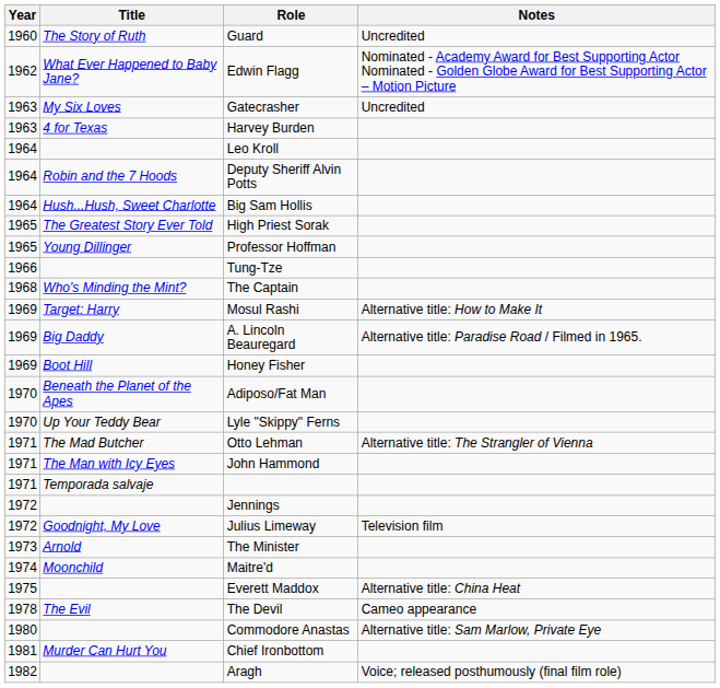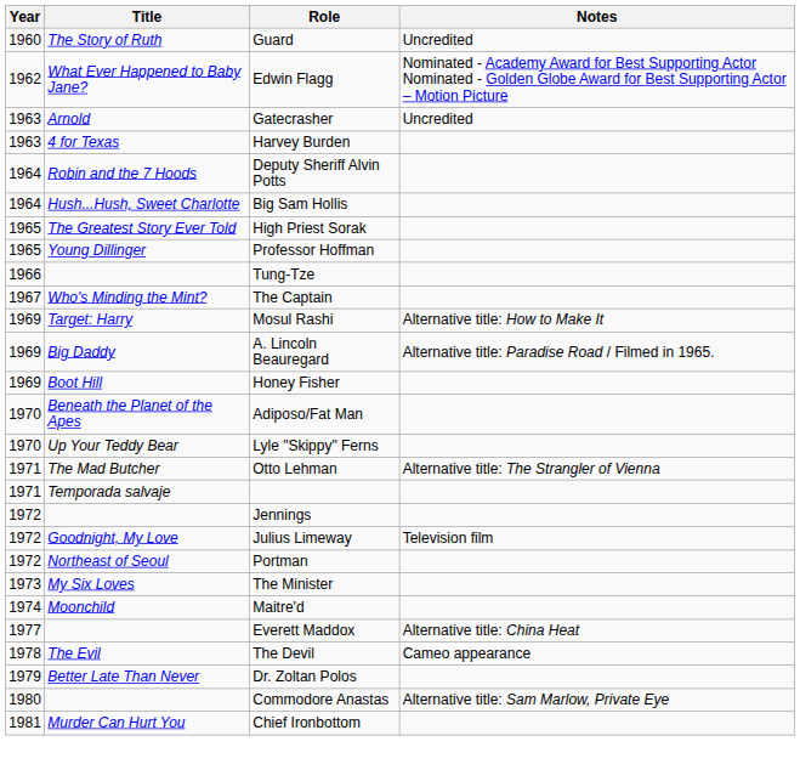Gatecrasher | Title: My Six Loves -> Arnold
- row: 1964 | Leo Kroll
The Captain | Year: 1968 -> 1967
- row: 1971 | The Man with Icy Eyes | John Hammond
+ row: 1972 | Northeast of Seoul | Portman
The Minister | Title: Arnold -> My Six Loves
Everett Maddox | Year: 1975 -> 1977
+ row: 1979 | Better Late Than Never | Dr. Zoltan Polos
- row: 1982 | Aragh | Voice; released posthumously (final film role)
